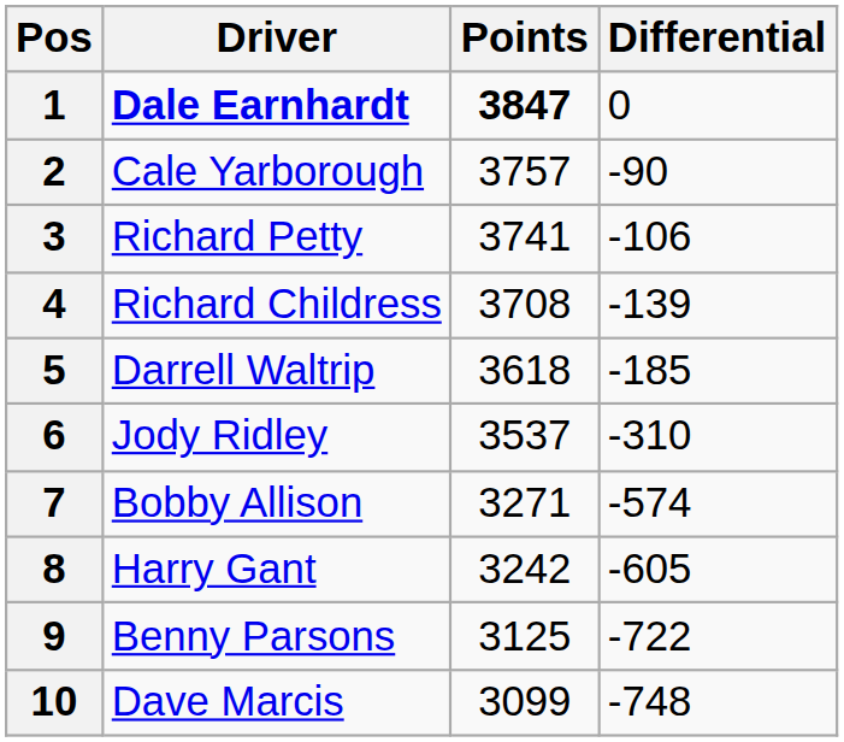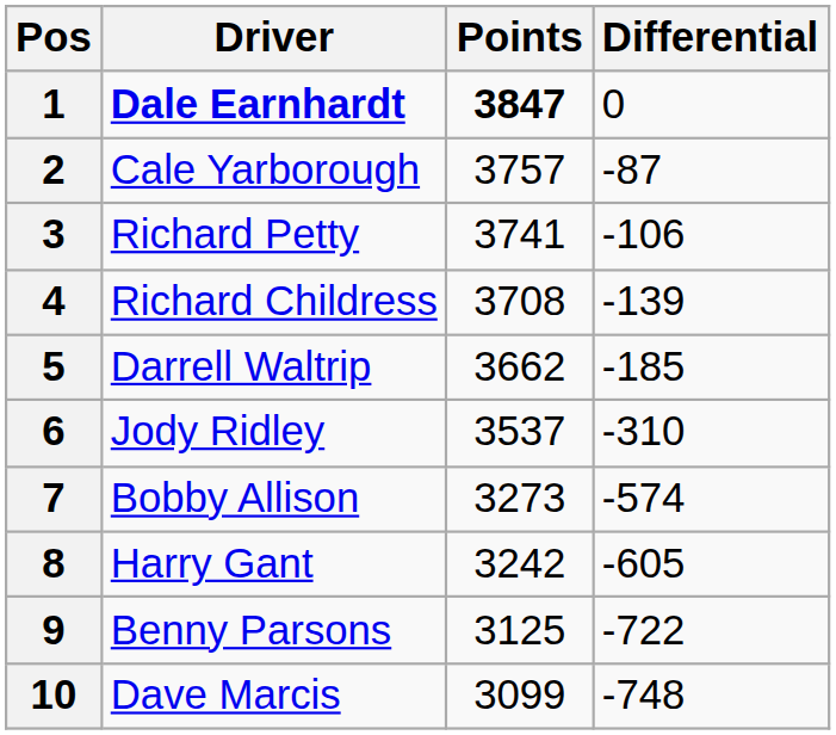2 | Differential: -90 -> -87
5 | Points: 3618 -> 3662
7 | Points: 3271 -> 3273
